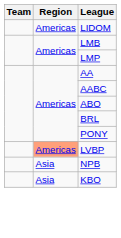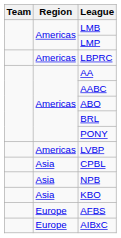- row: Americas | LIDOM
+ row: Americas | LBPRC
LVBP | Region: lightsalmon background -> no background
+ row: Asia | CPBL
+ row: Europe | AFBS
+ row: Europe | AIBxC
